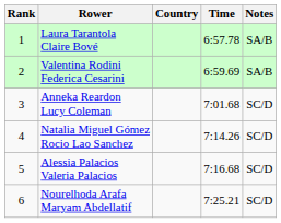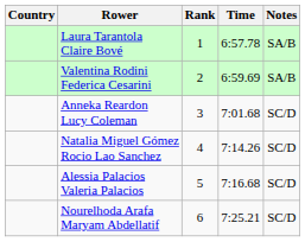columns swapped: Rank <-> Country
